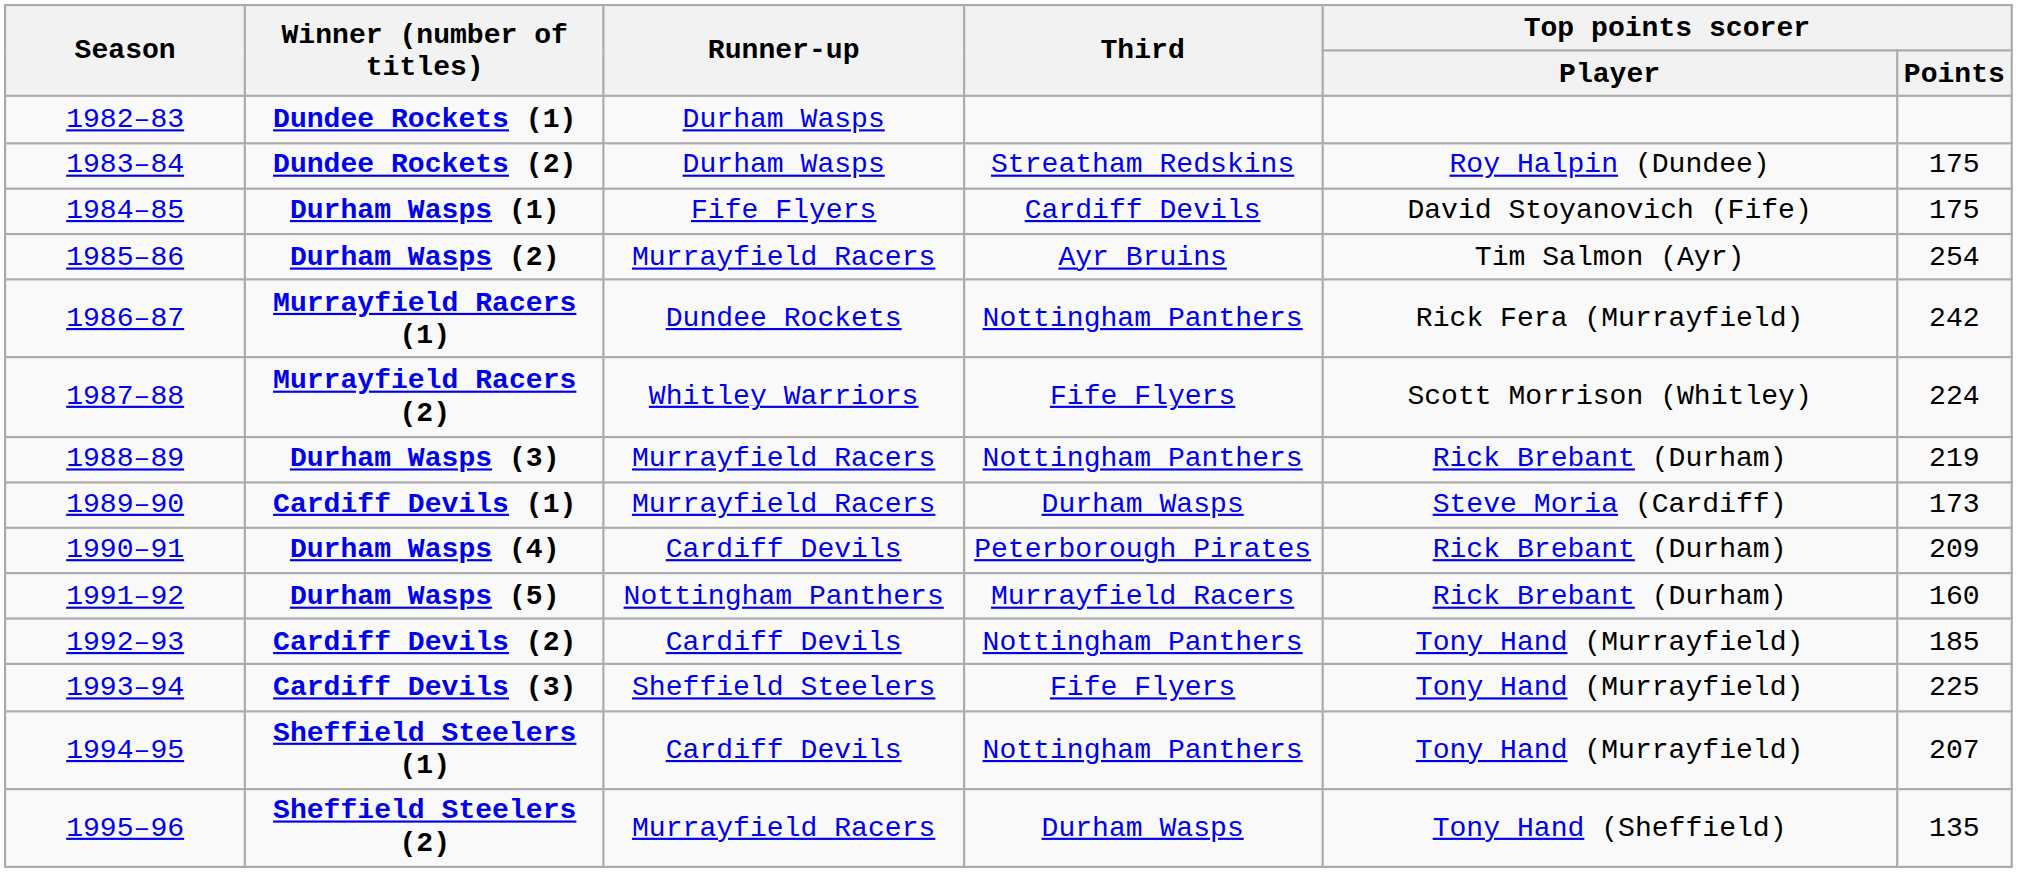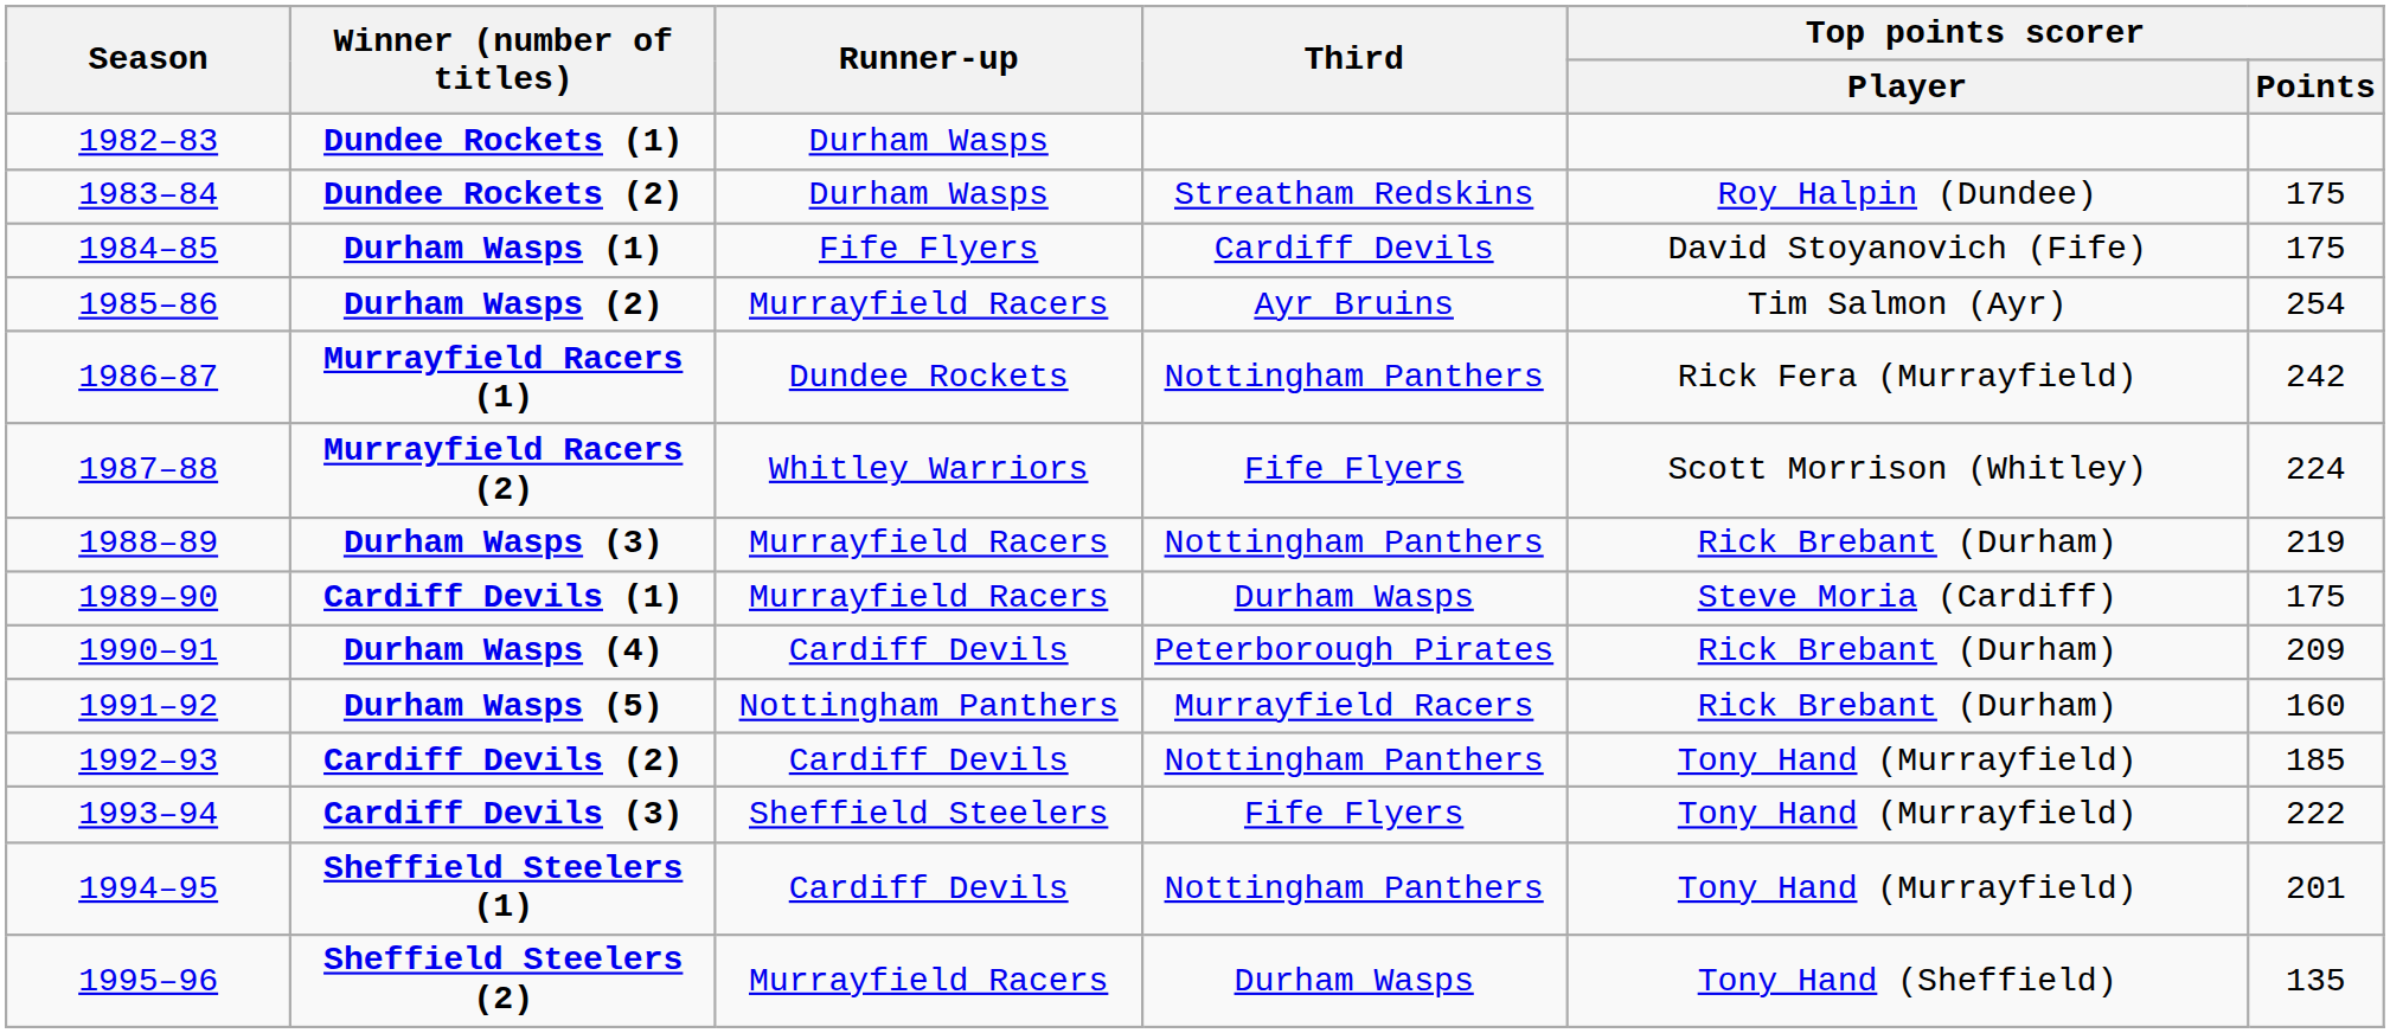Cardiff Devils (1) | Top points scorer / Points: 173 -> 175
Cardiff Devils (3) | Top points scorer / Points: 225 -> 222
Sheffield Steelers (1) | Top points scorer / Points: 207 -> 201
